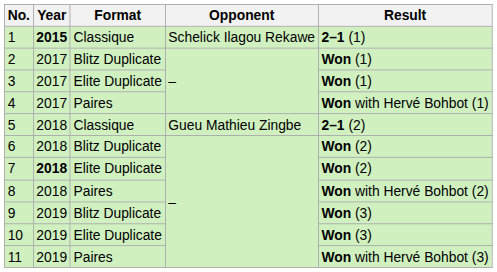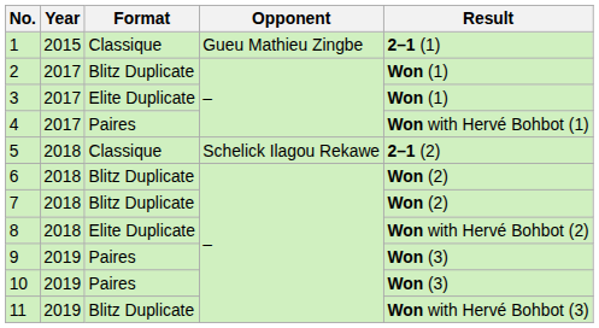1 | Year: bold -> normal
1 | Opponent: Schelick Ilagou Rekawe -> Gueu Mathieu Zingbe
5 | Opponent: Gueu Mathieu Zingbe -> Schelick Ilagou Rekawe
7 | Year: bold -> normal
7 | Format: Elite Duplicate -> Blitz Duplicate
8 | Format: Paires -> Elite Duplicate
9 | Format: Blitz Duplicate -> Paires
10 | Format: Elite Duplicate -> Paires
11 | Format: Paires -> Blitz Duplicate
